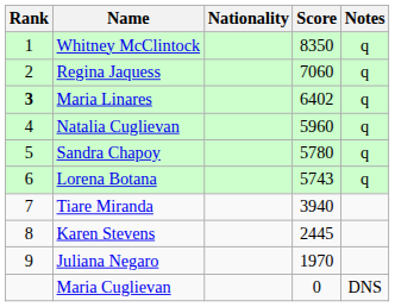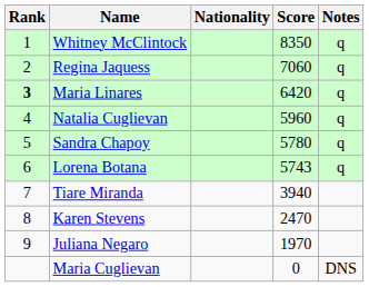Maria Linares | Score: 6402 -> 6420
Karen Stevens | Score: 2445 -> 2470
